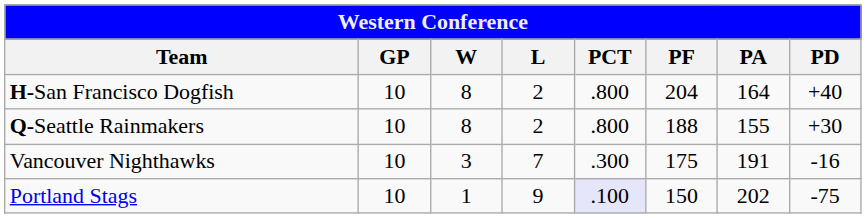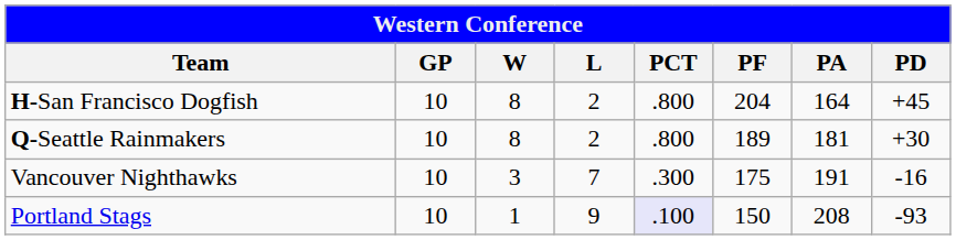H-San Francisco Dogfish | PD: +40 -> +45
Q-Seattle Rainmakers | PF: 188 -> 189
Q-Seattle Rainmakers | PA: 155 -> 181
Portland Stags | PA: 202 -> 208
Portland Stags | PD: -75 -> -93
